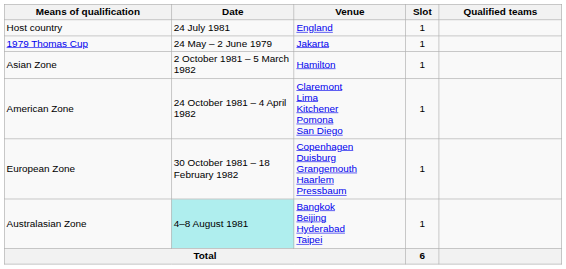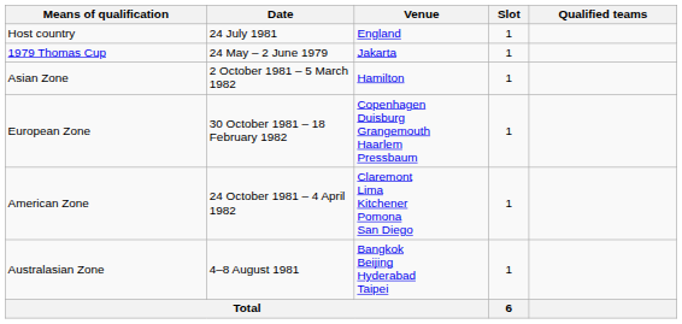rows swapped: American Zone <-> European Zone
Australasian Zone | Date: paleturquoise background -> no background
